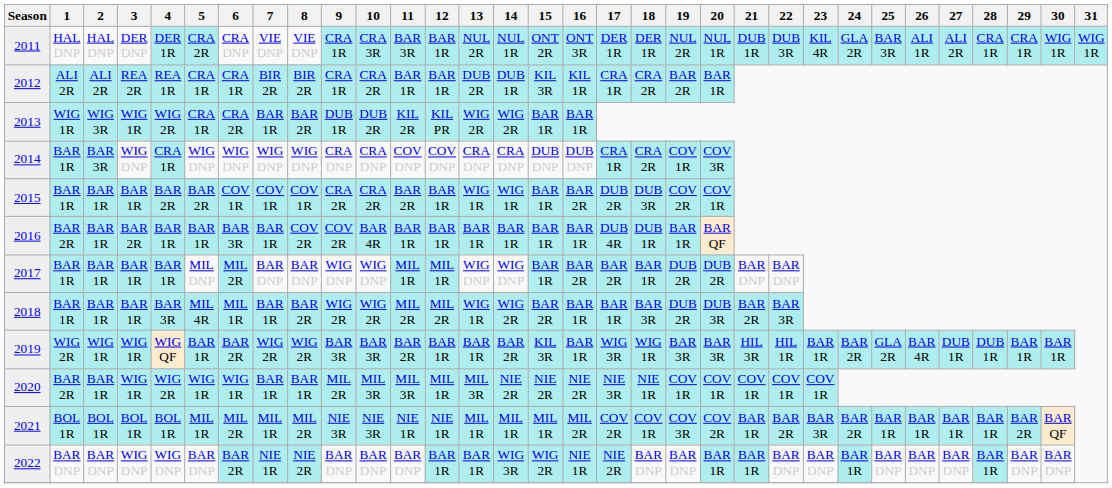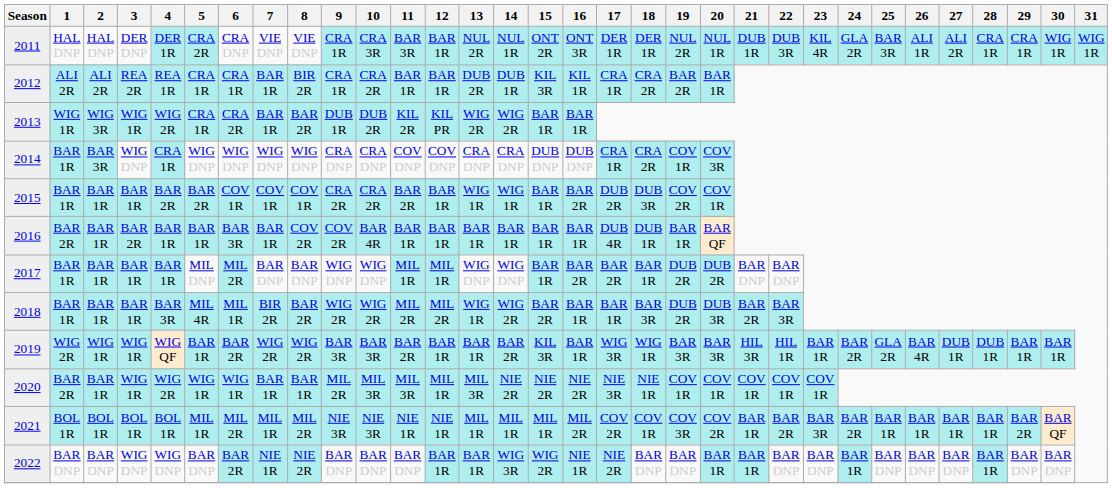2012 | 7: BIR 2R -> BAR 1R
2018 | 7: BAR 1R -> BIR 2R
